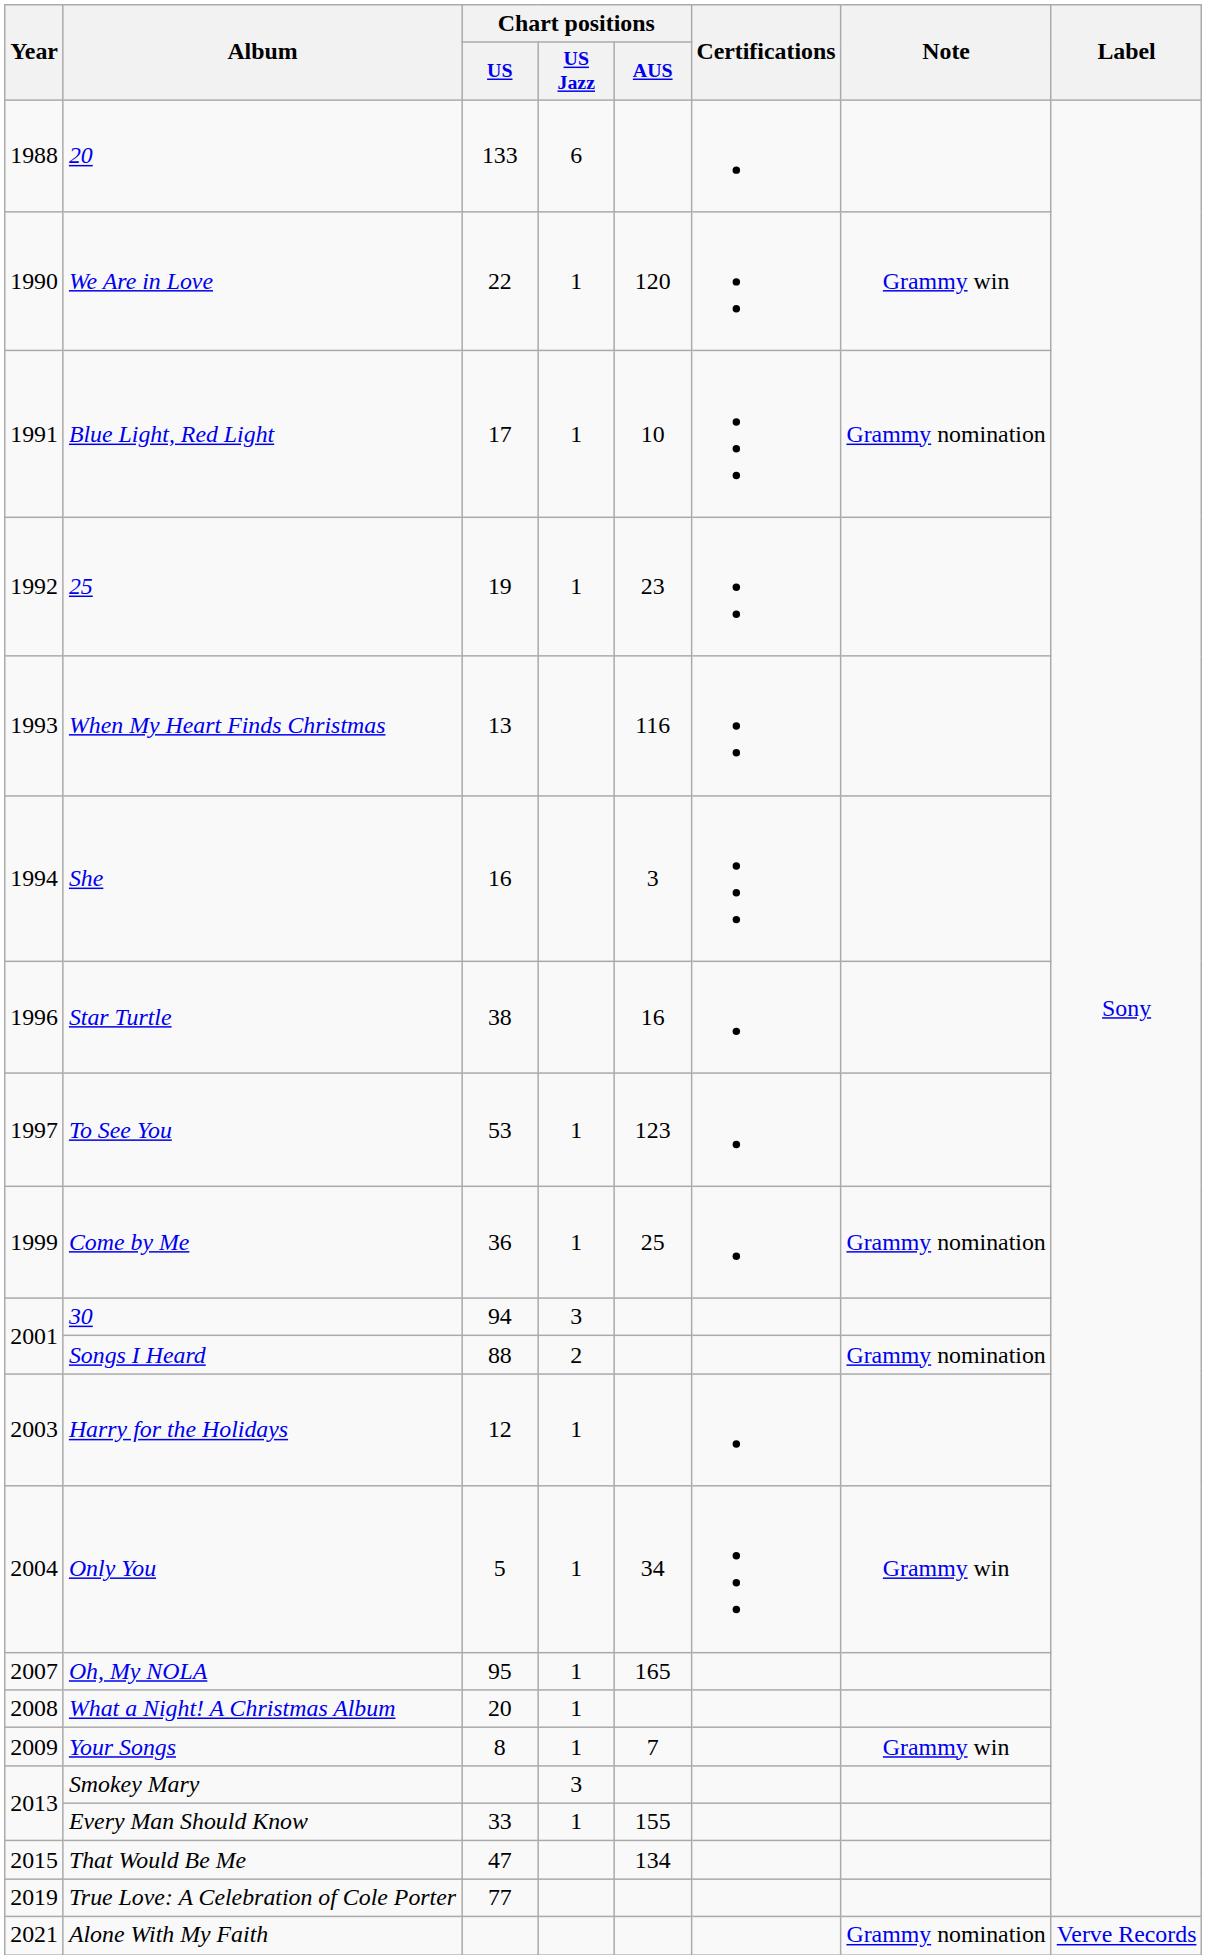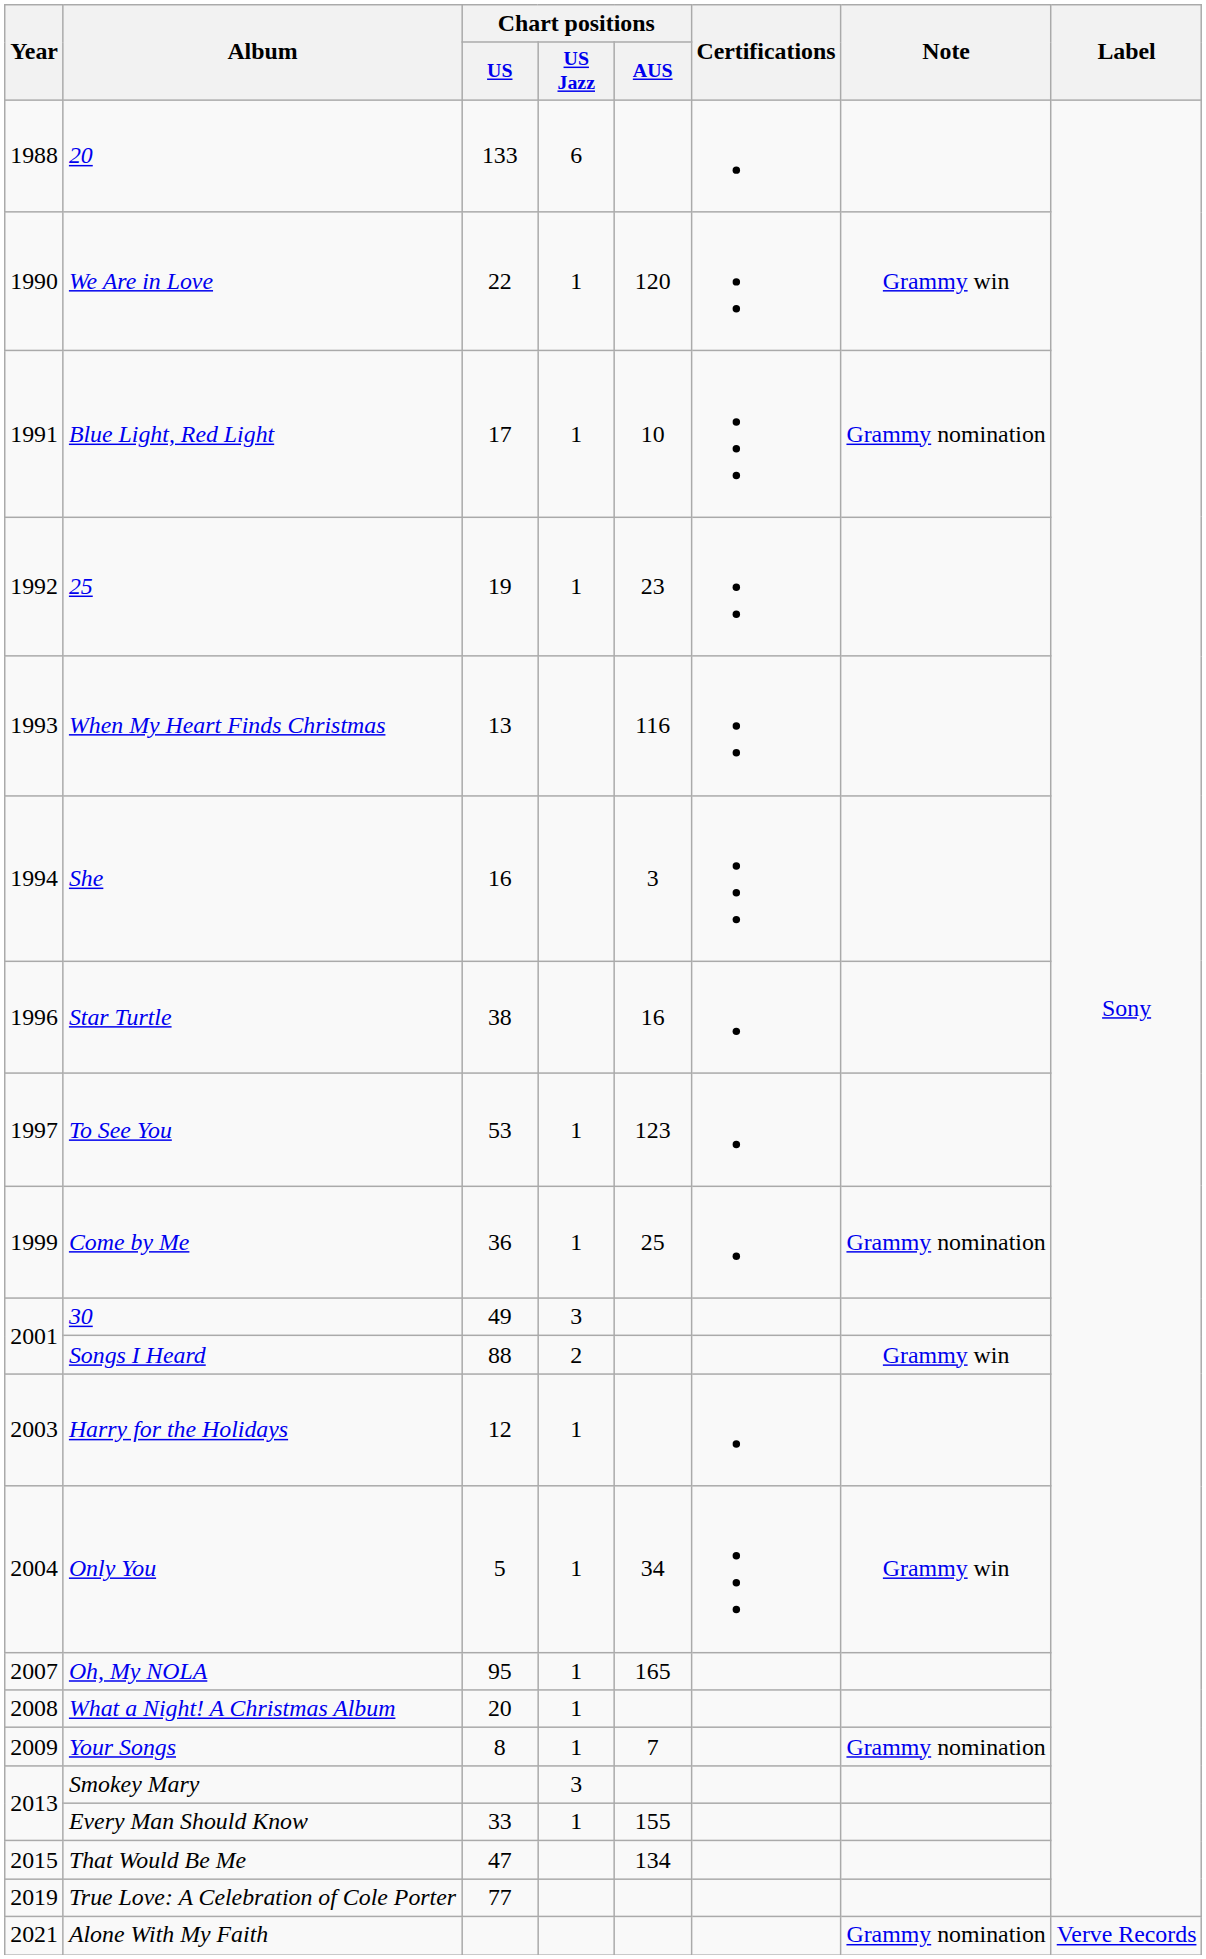30 | Chart positions / US: 94 -> 49
Songs I Heard | Note: Grammy nomination -> Grammy win
Your Songs | Note: Grammy win -> Grammy nomination
